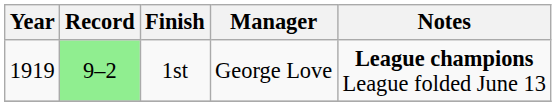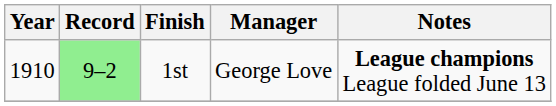1st | Year: 1919 -> 1910
